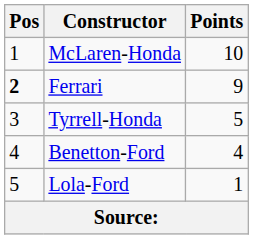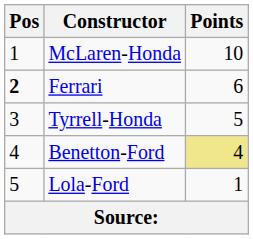Ferrari | Points: 9 -> 6
Benetton-Ford | Points: no background -> khaki background
